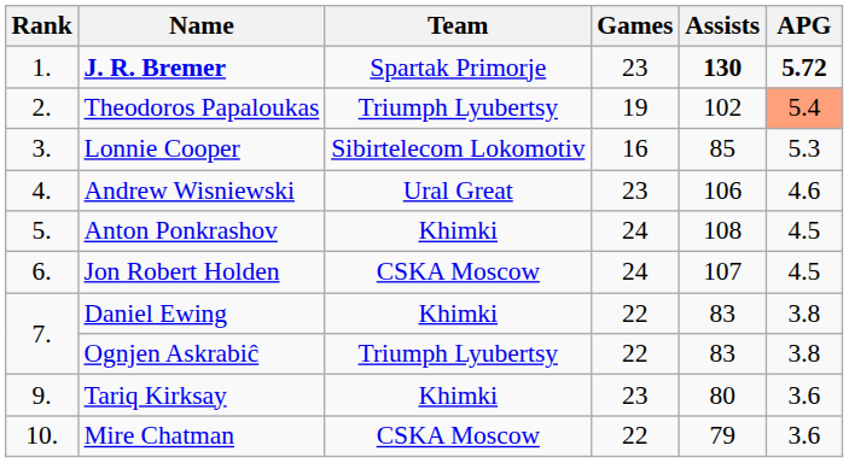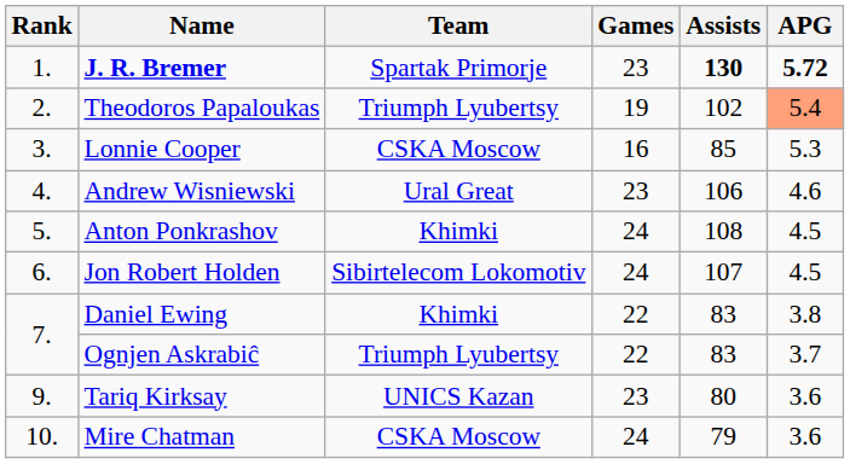Lonnie Cooper | Team: Sibirtelecom Lokomotiv -> CSKA Moscow
Jon Robert Holden | Team: CSKA Moscow -> Sibirtelecom Lokomotiv
Ognjen Askrabiĉ | APG: 3.8 -> 3.7
Tariq Kirksay | Team: Khimki -> UNICS Kazan
Mire Chatman | Games: 22 -> 24
